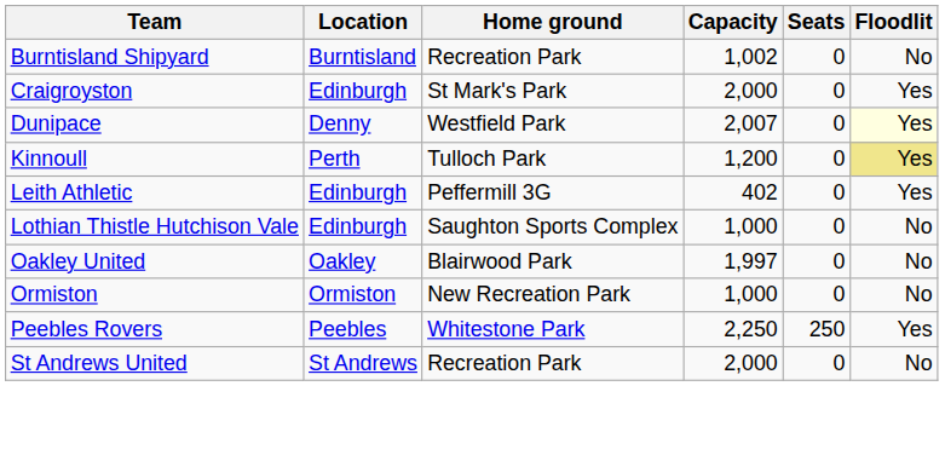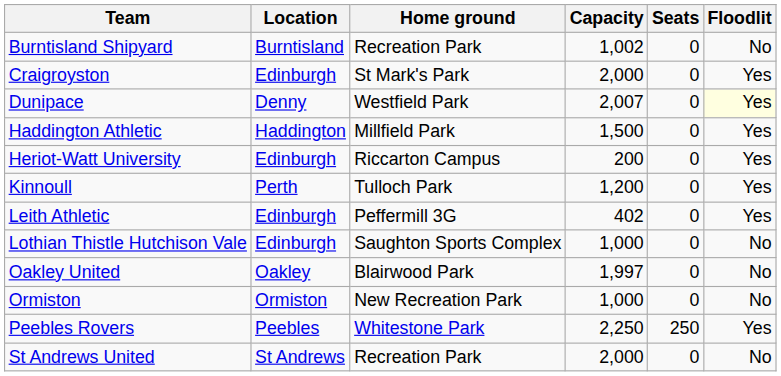+ row: Haddington Athletic | Haddington | Millfield Park | 1,500 | 0 | Yes
+ row: Heriot-Watt University | Edinburgh | Riccarton Campus | 200 | 0 | Yes
Kinnoull | Floodlit: khaki background -> no background
